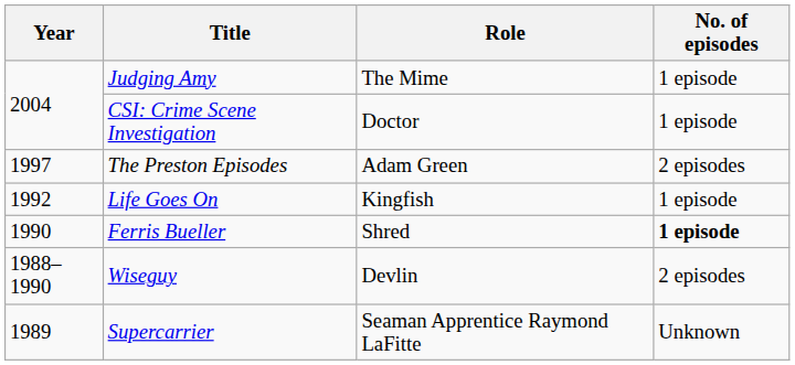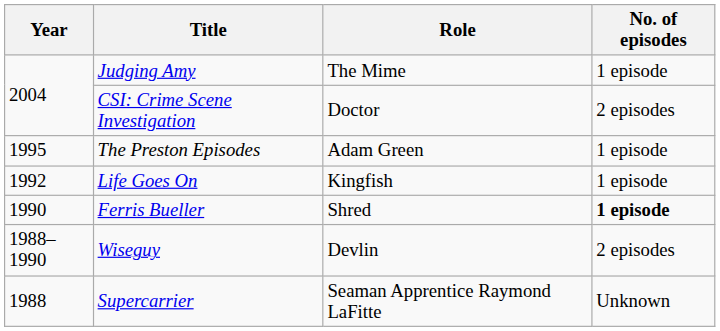CSI: Crime Scene Investigation | No. of episodes: 1 episode -> 2 episodes
The Preston Episodes | Year: 1997 -> 1995
The Preston Episodes | No. of episodes: 2 episodes -> 1 episode
Supercarrier | Year: 1989 -> 1988
